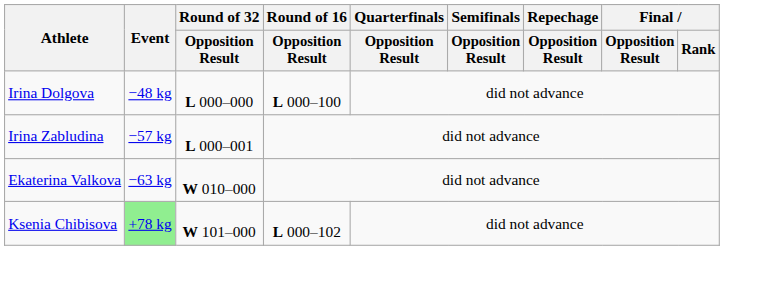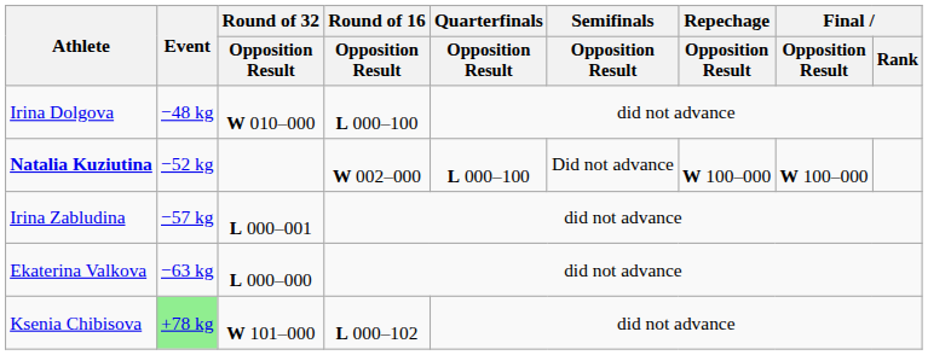Irina Dolgova | Round of 32 / Opposition Result: L 000–000 -> W 010–000
+ row: Natalia Kuziutina | −52 kg | W 002–000 | L 000–100 | Did not advance | W 100–000 | W 100–000
Ekaterina Valkova | Round of 32 / Opposition Result: W 010–000 -> L 000–000
